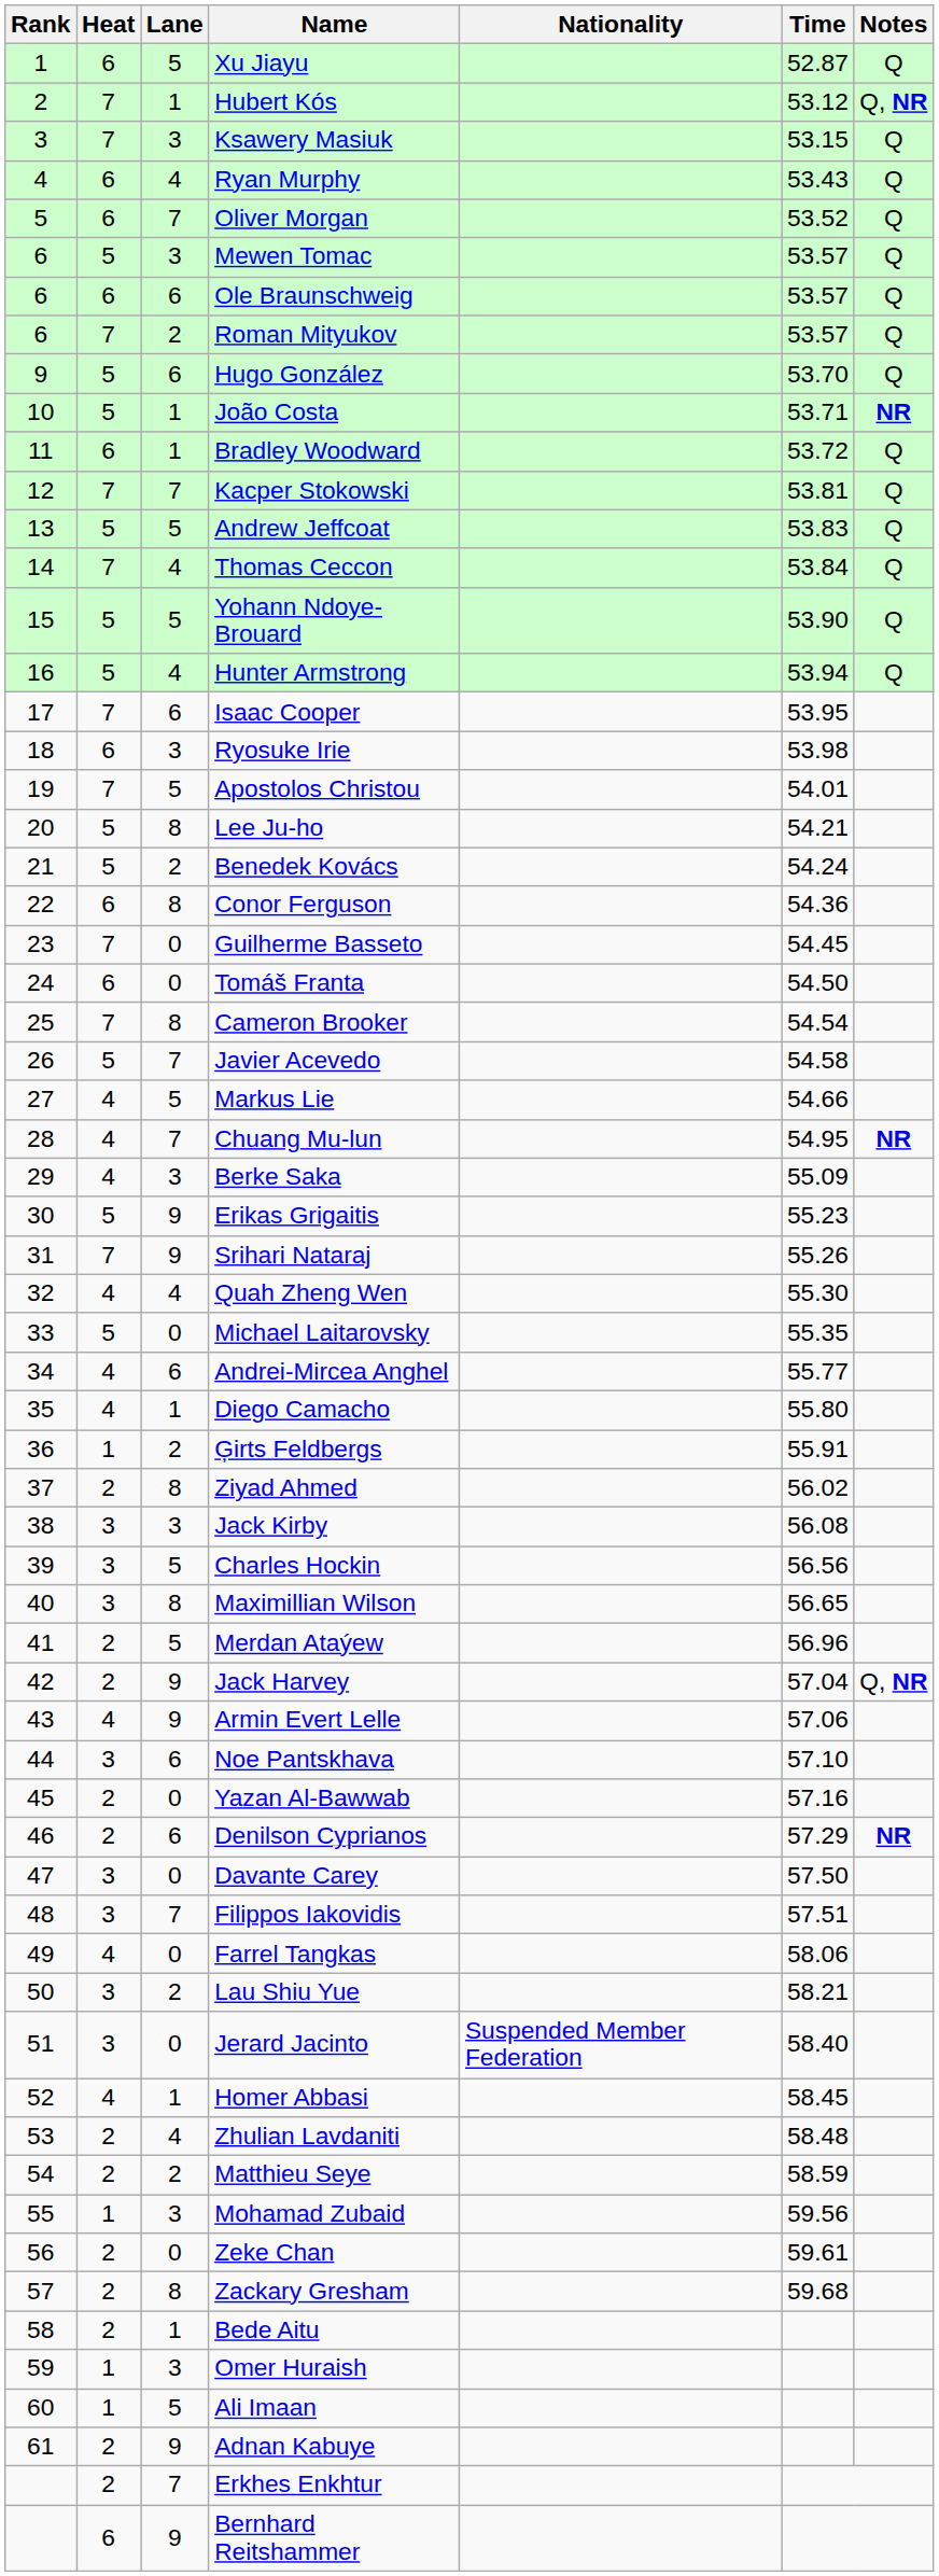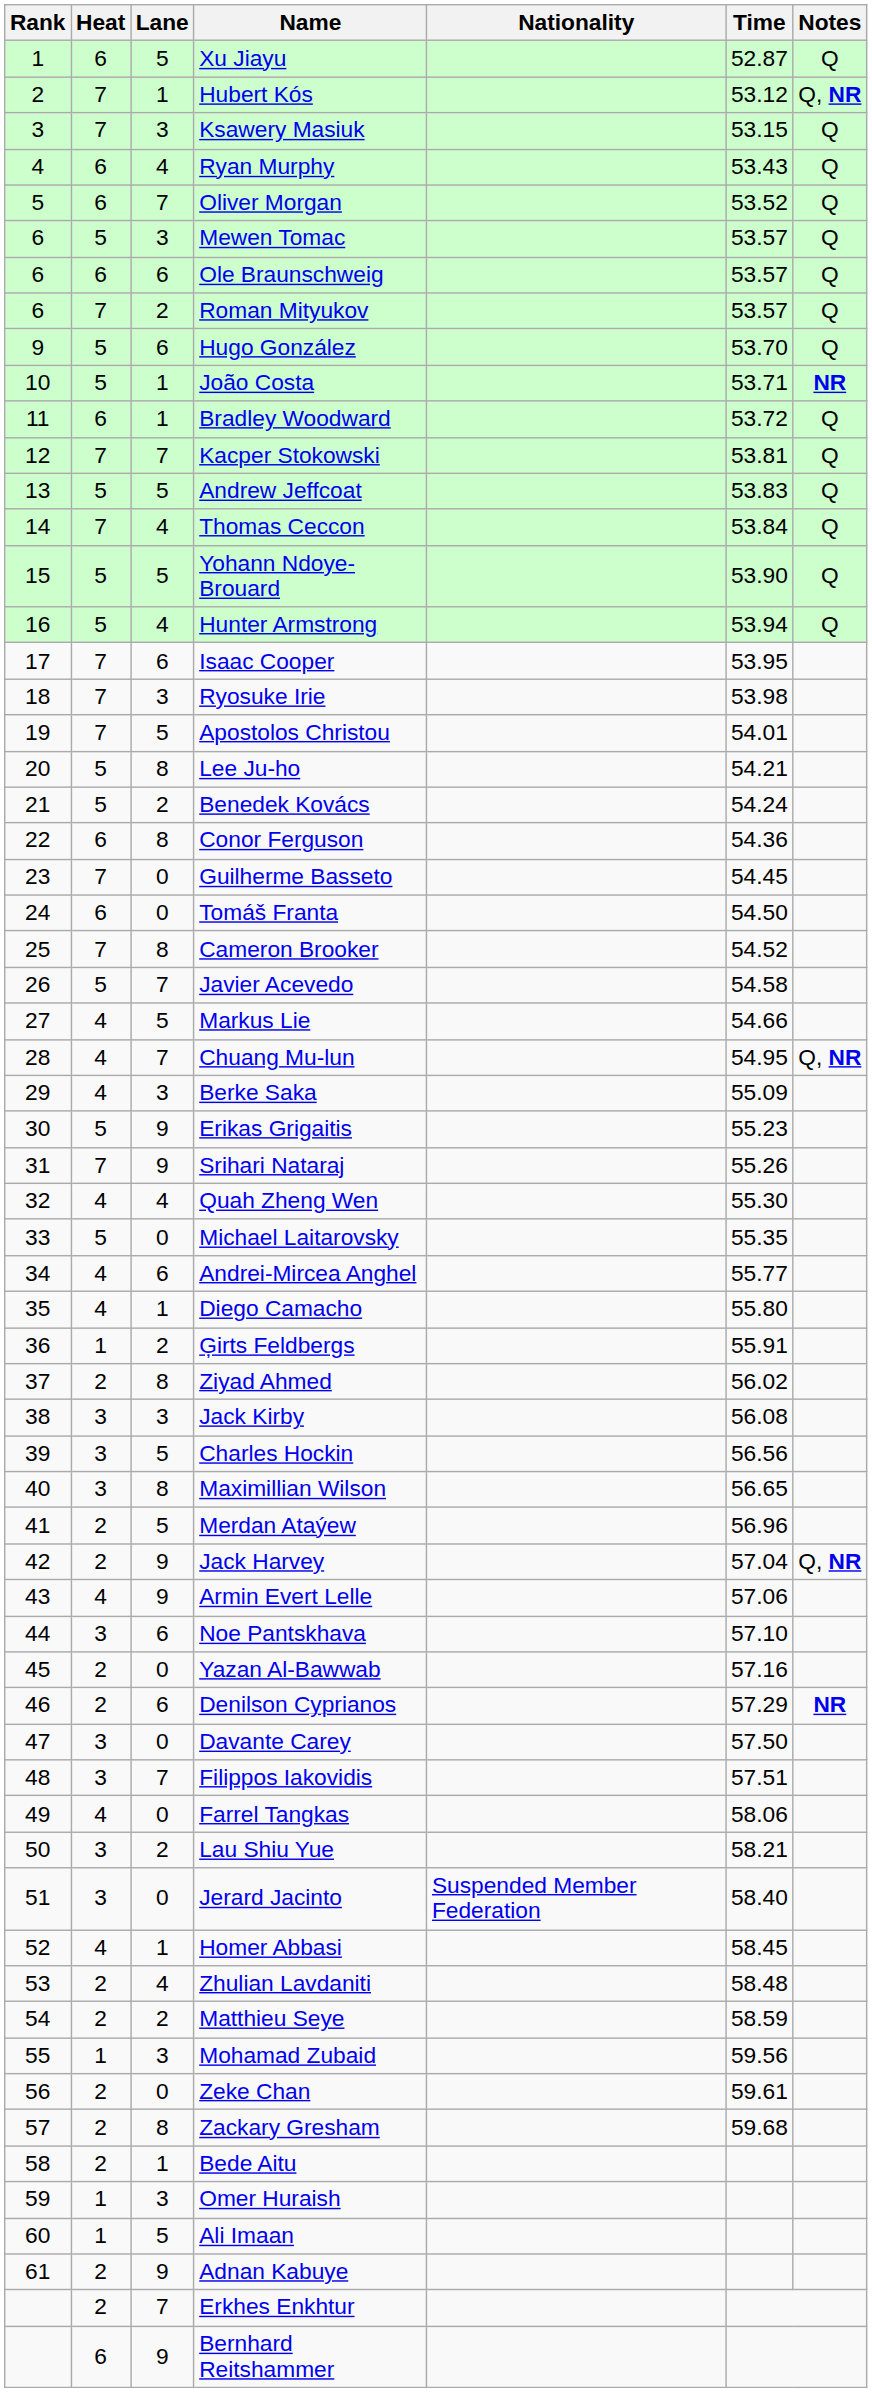Ryosuke Irie | Heat: 6 -> 7
Cameron Brooker | Time: 54.54 -> 54.52
Chuang Mu-lun | Notes: NR -> Q, NR
